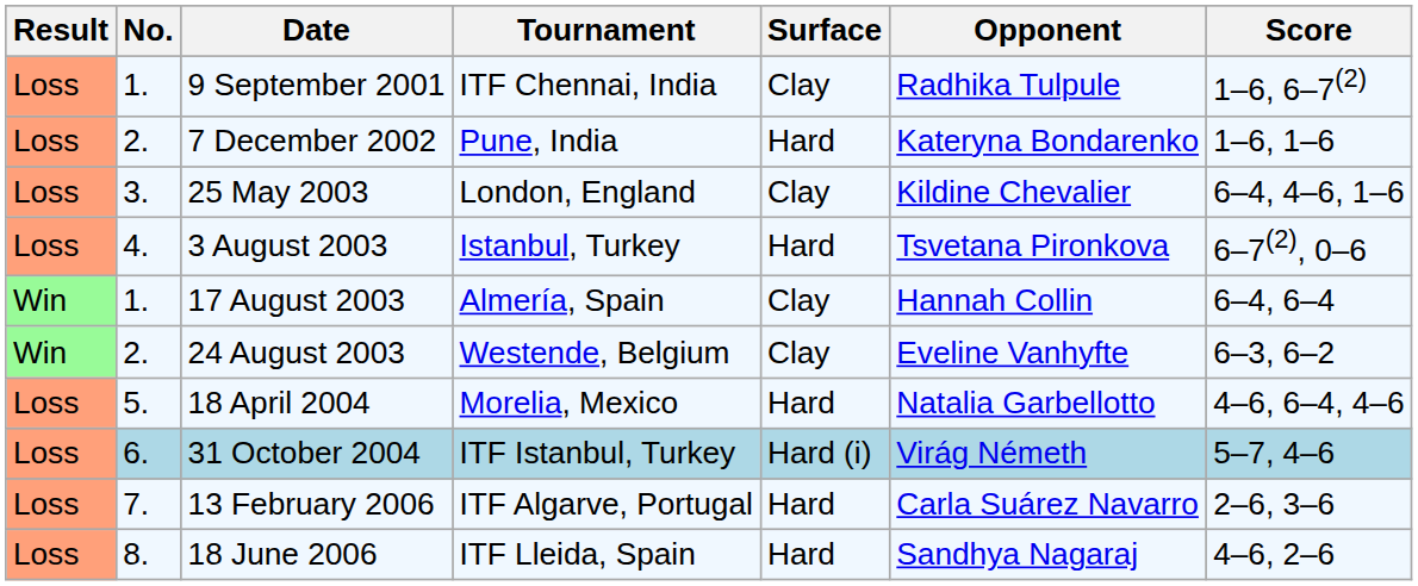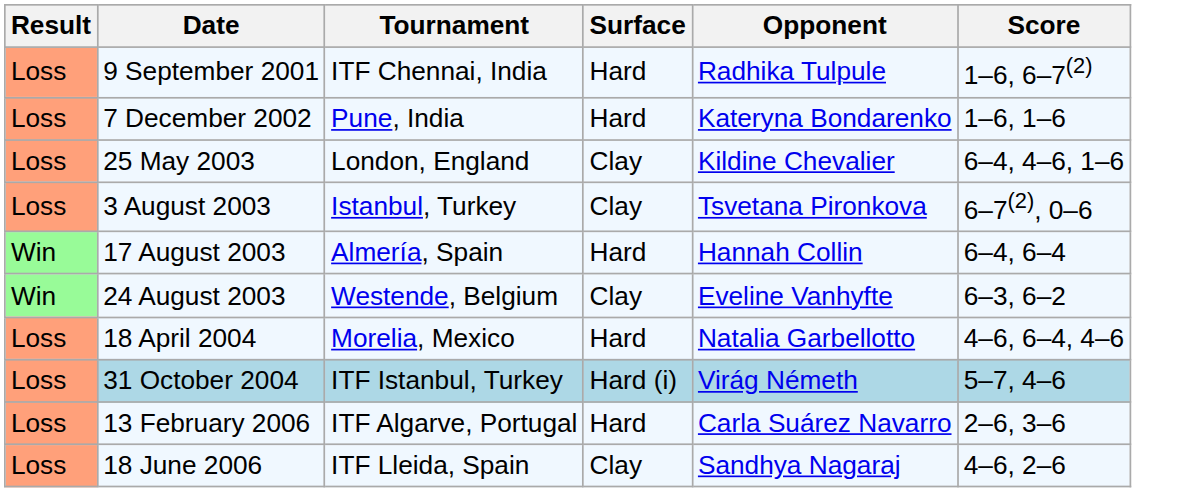- column: No. | 1. | 2. | 3. | 4. | 1. | 2. | 5. | 6. | 7. | 8.
9 September 2001 | Surface: Clay -> Hard
3 August 2003 | Surface: Hard -> Clay
17 August 2003 | Surface: Clay -> Hard
18 June 2006 | Surface: Hard -> Clay
